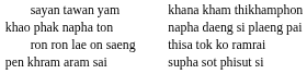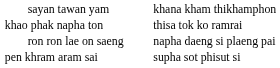khao phak napha ton | column 3: napha daeng si plaeng pai -> thisa tok ko ramrai
ron ron lae on saeng | column 3: thisa tok ko ramrai -> napha daeng si plaeng pai
